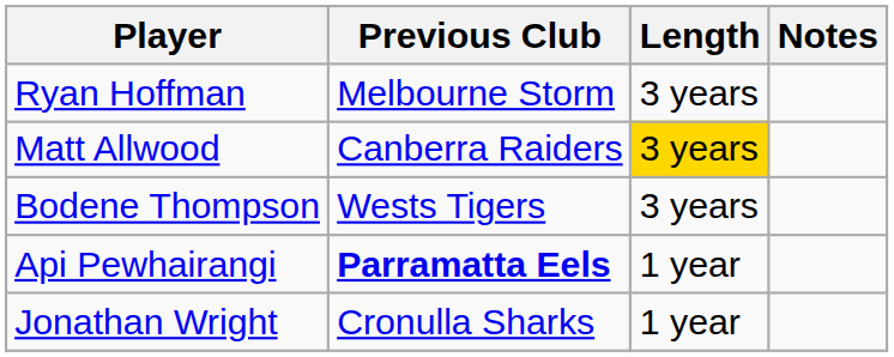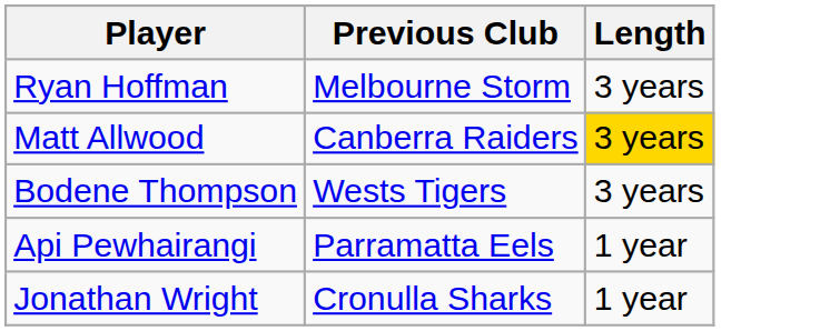- column: Notes
Api Pewhairangi | Previous Club: bold -> normal
